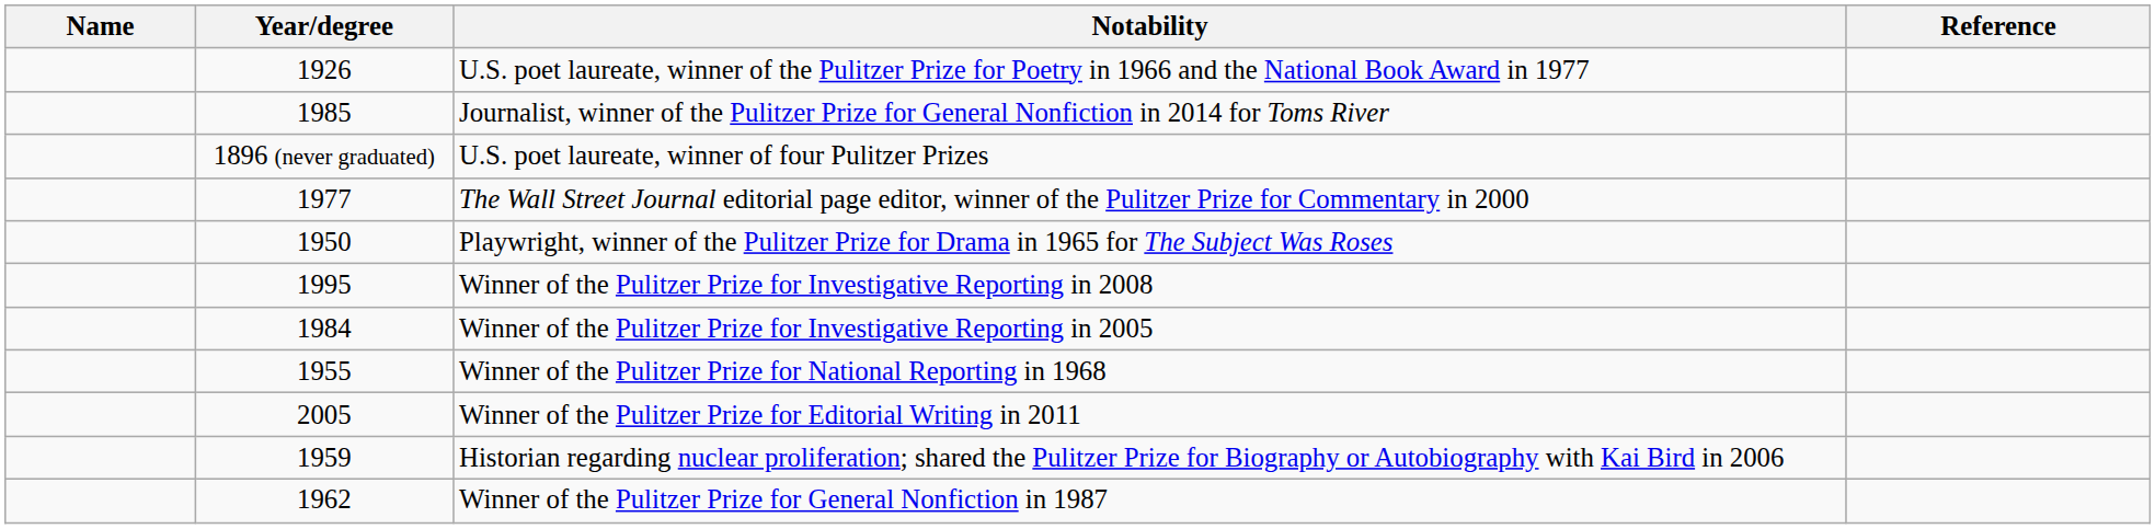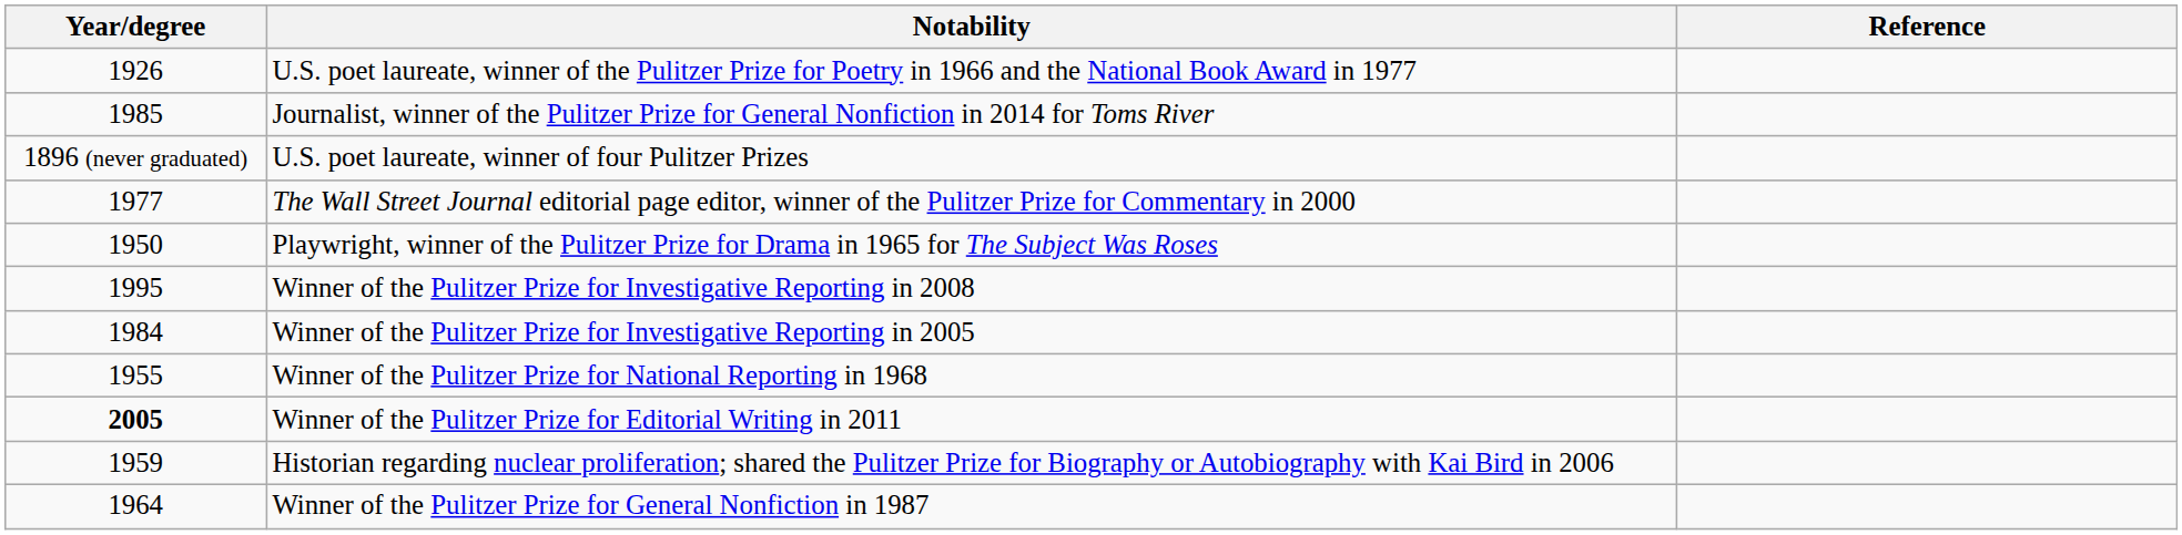- column: Name
Winner of the Pulitzer Prize for Editorial Writing in 2011 | Year/degree: normal -> bold
Winner of the Pulitzer Prize for General Nonfiction in 1987 | Year/degree: 1962 -> 1964
